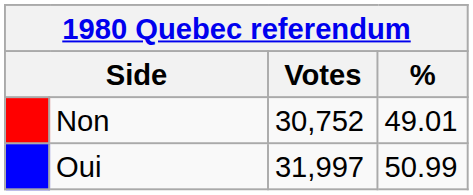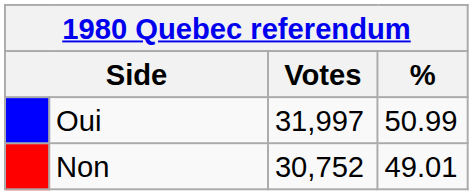rows swapped: Oui <-> Non
